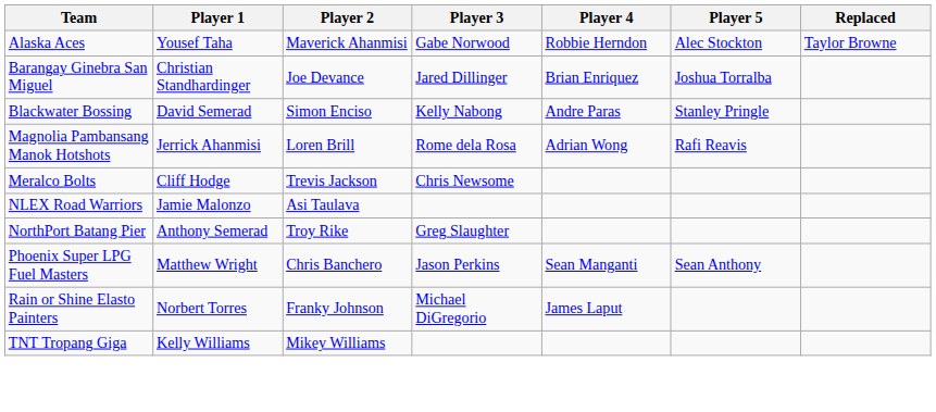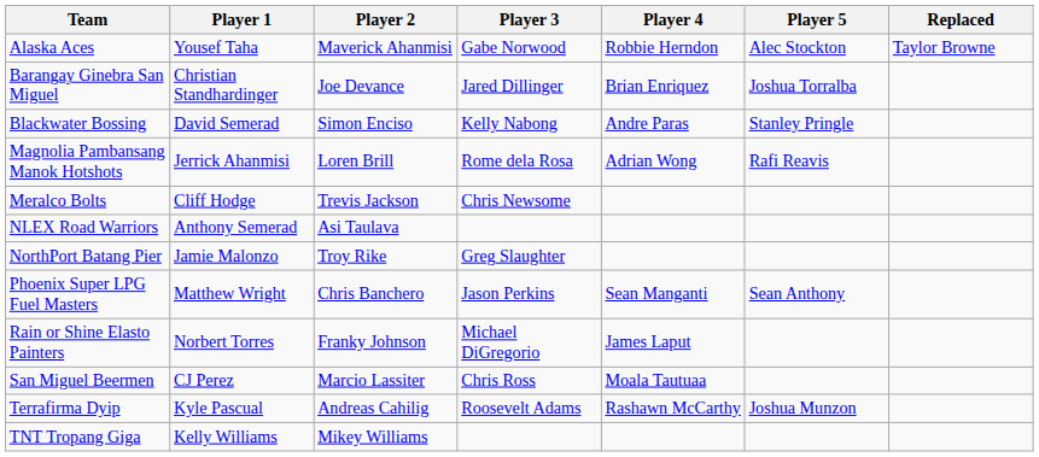NLEX Road Warriors | Player 1: Jamie Malonzo -> Anthony Semerad
NorthPort Batang Pier | Player 1: Anthony Semerad -> Jamie Malonzo
+ row: San Miguel Beermen | CJ Perez | Marcio Lassiter | Chris Ross | Moala Tautuaa
+ row: Terrafirma Dyip | Kyle Pascual | Andreas Cahilig | Roosevelt Adams | Rashawn McCarthy | Joshua Munzon
